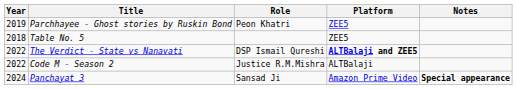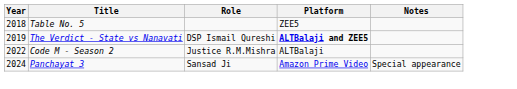- row: 2019 | Parchhayee - Ghost stories by Ruskin Bond | Peon Khatri | ZEE5
The Verdict - State vs Nanavati | Year: 2022 -> 2019
Panchayat 3 | Notes: bold -> normal
